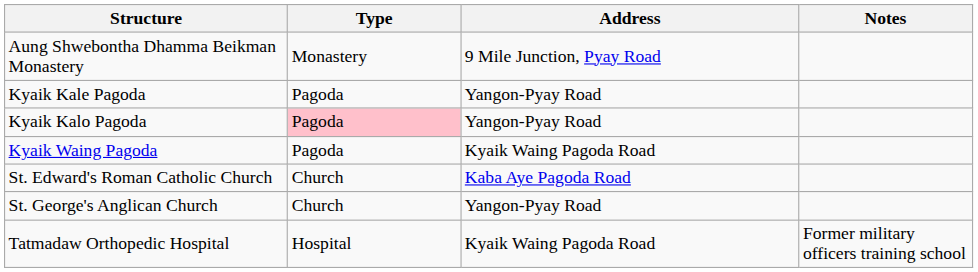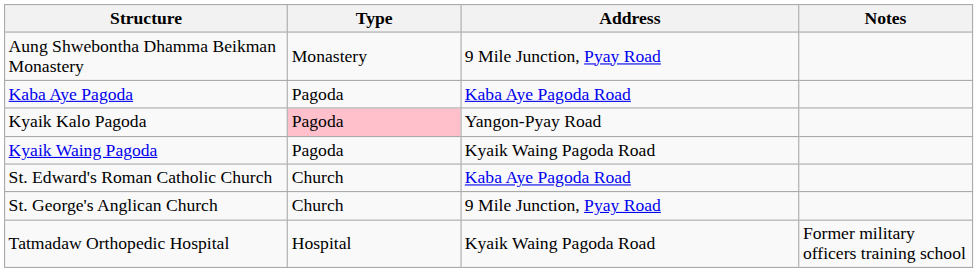+ row: Kaba Aye Pagoda | Pagoda | Kaba Aye Pagoda Road
- row: Kyaik Kale Pagoda | Pagoda | Yangon-Pyay Road
St. George's Anglican Church | Address: Yangon-Pyay Road -> 9 Mile Junction, Pyay Road
